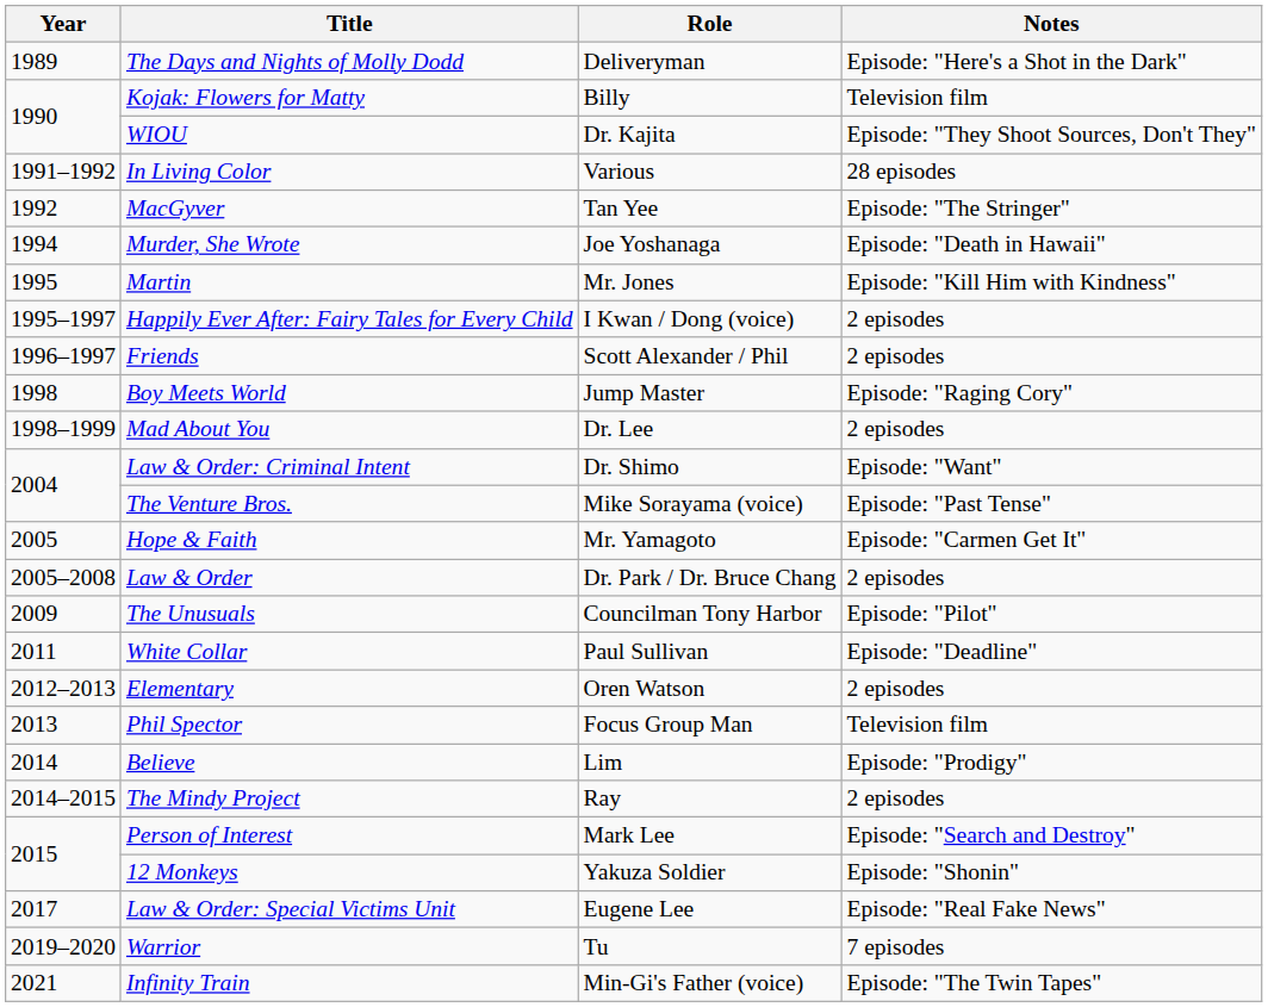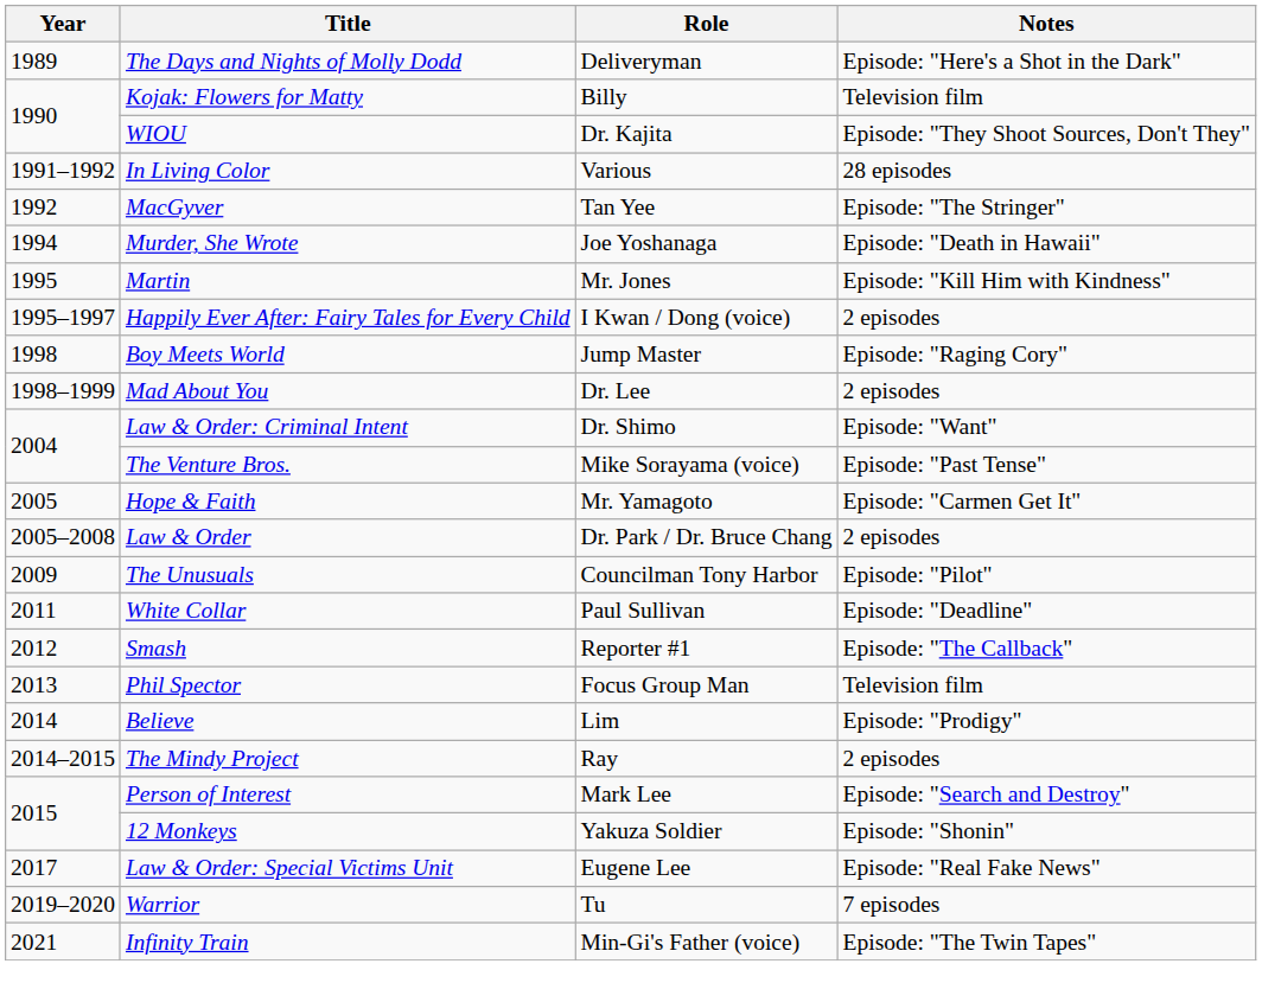- row: 1996–1997 | Friends | Scott Alexander / Phil | 2 episodes
+ row: 2012 | Smash | Reporter #1 | Episode: "The Callback"
- row: 2012–2013 | Elementary | Oren Watson | 2 episodes
